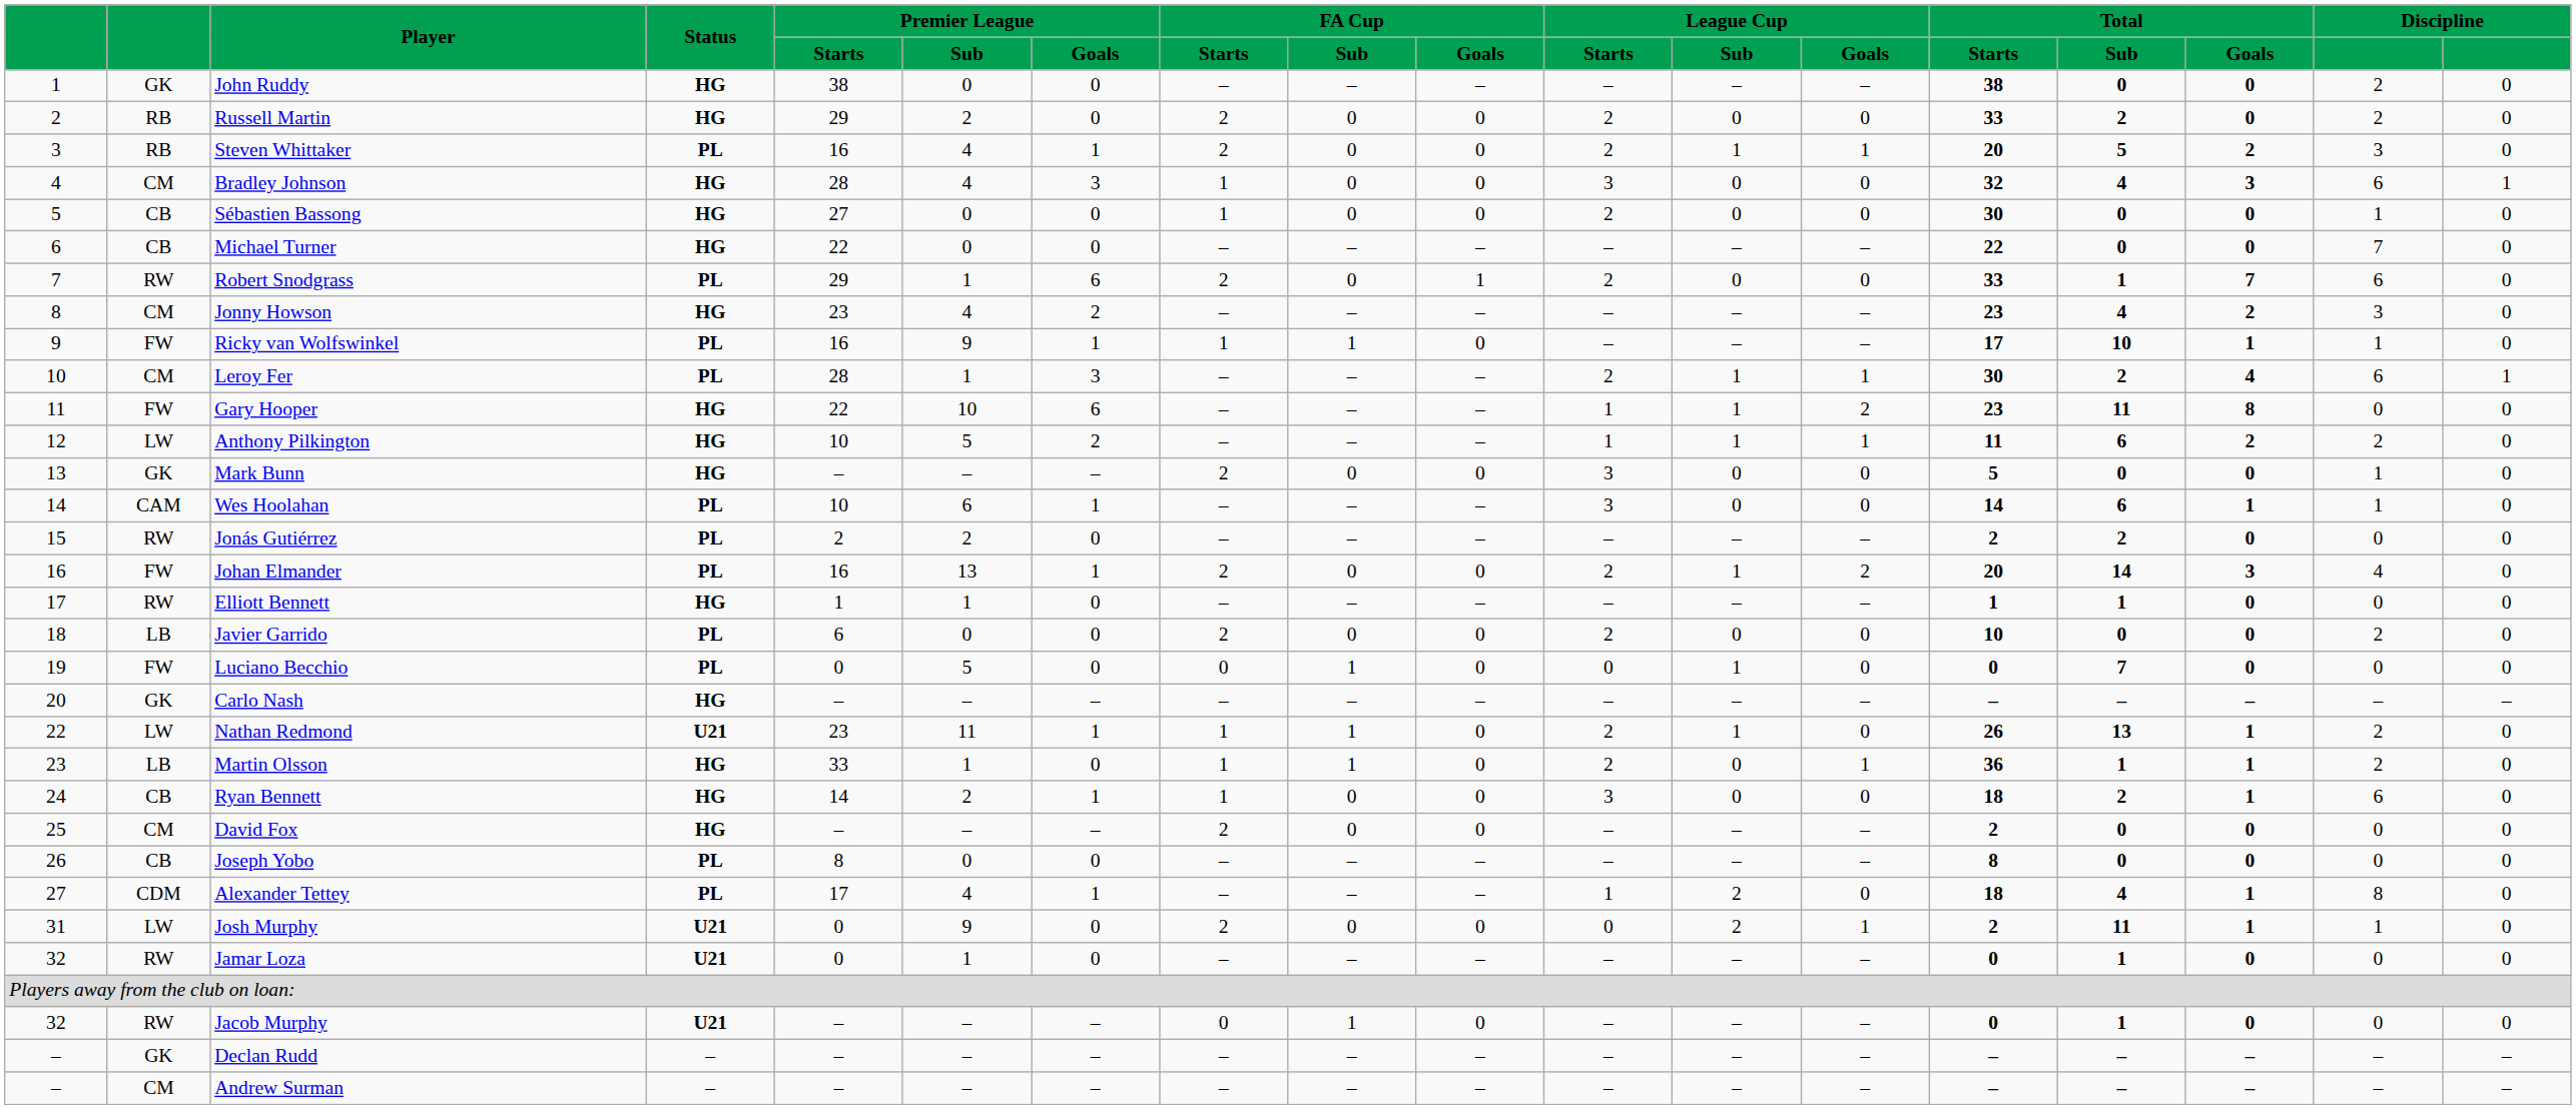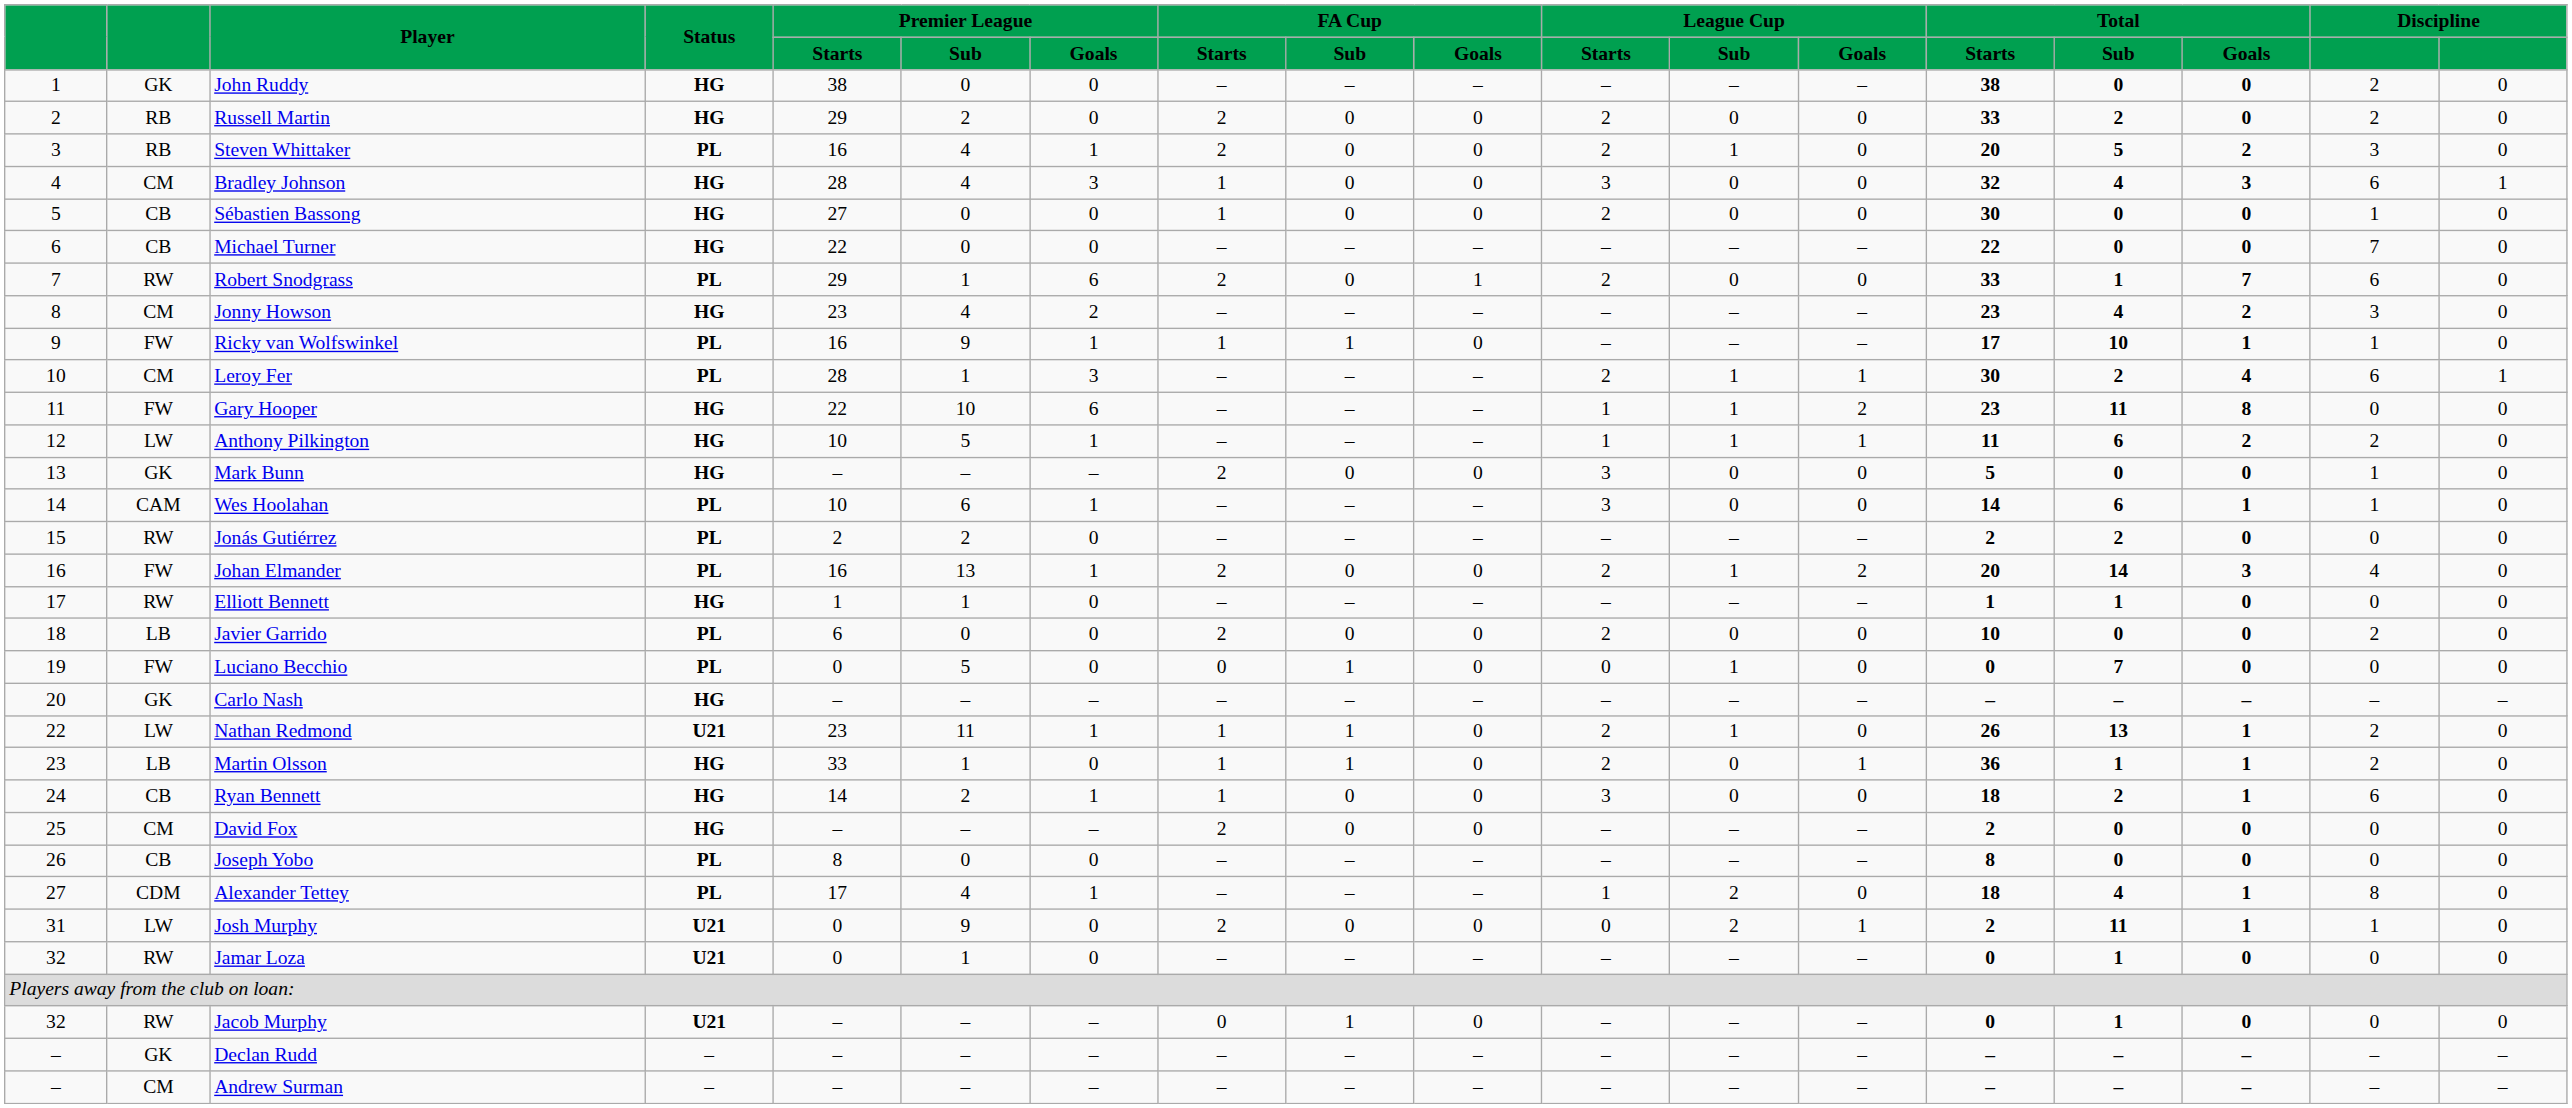Steven Whittaker | League Cup / Goals: 1 -> 0
Anthony Pilkington | Premier League / Goals: 2 -> 1
